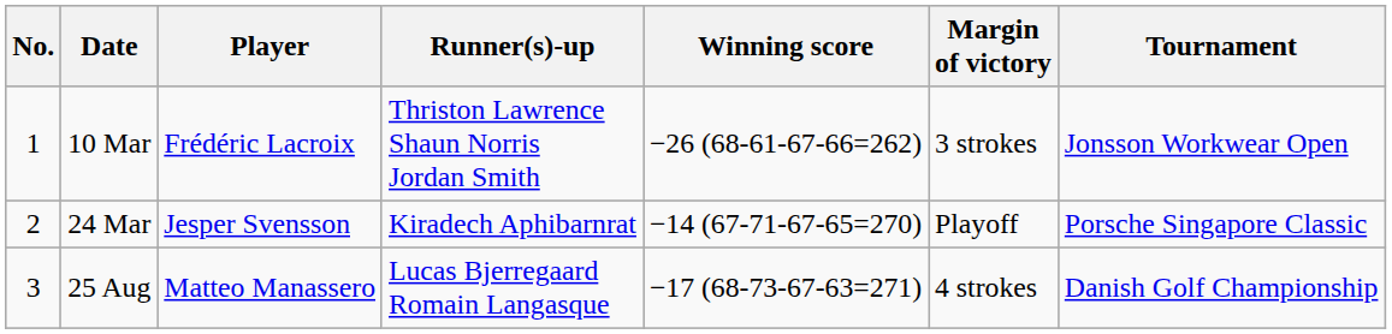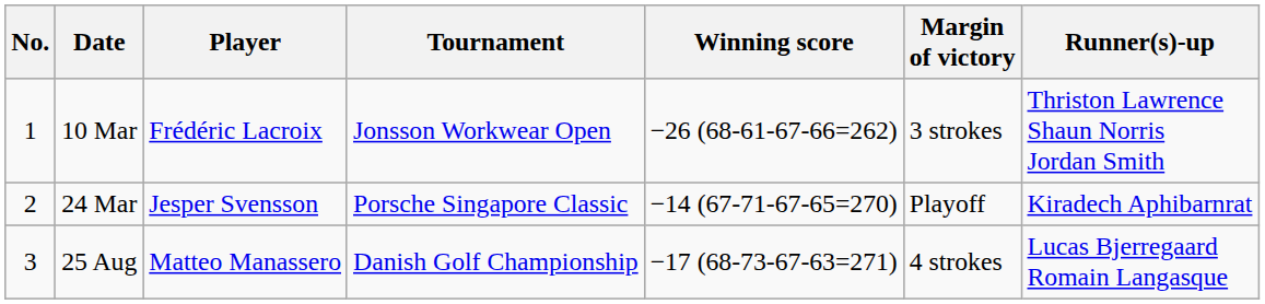columns swapped: Tournament <-> Runner(s)-up
